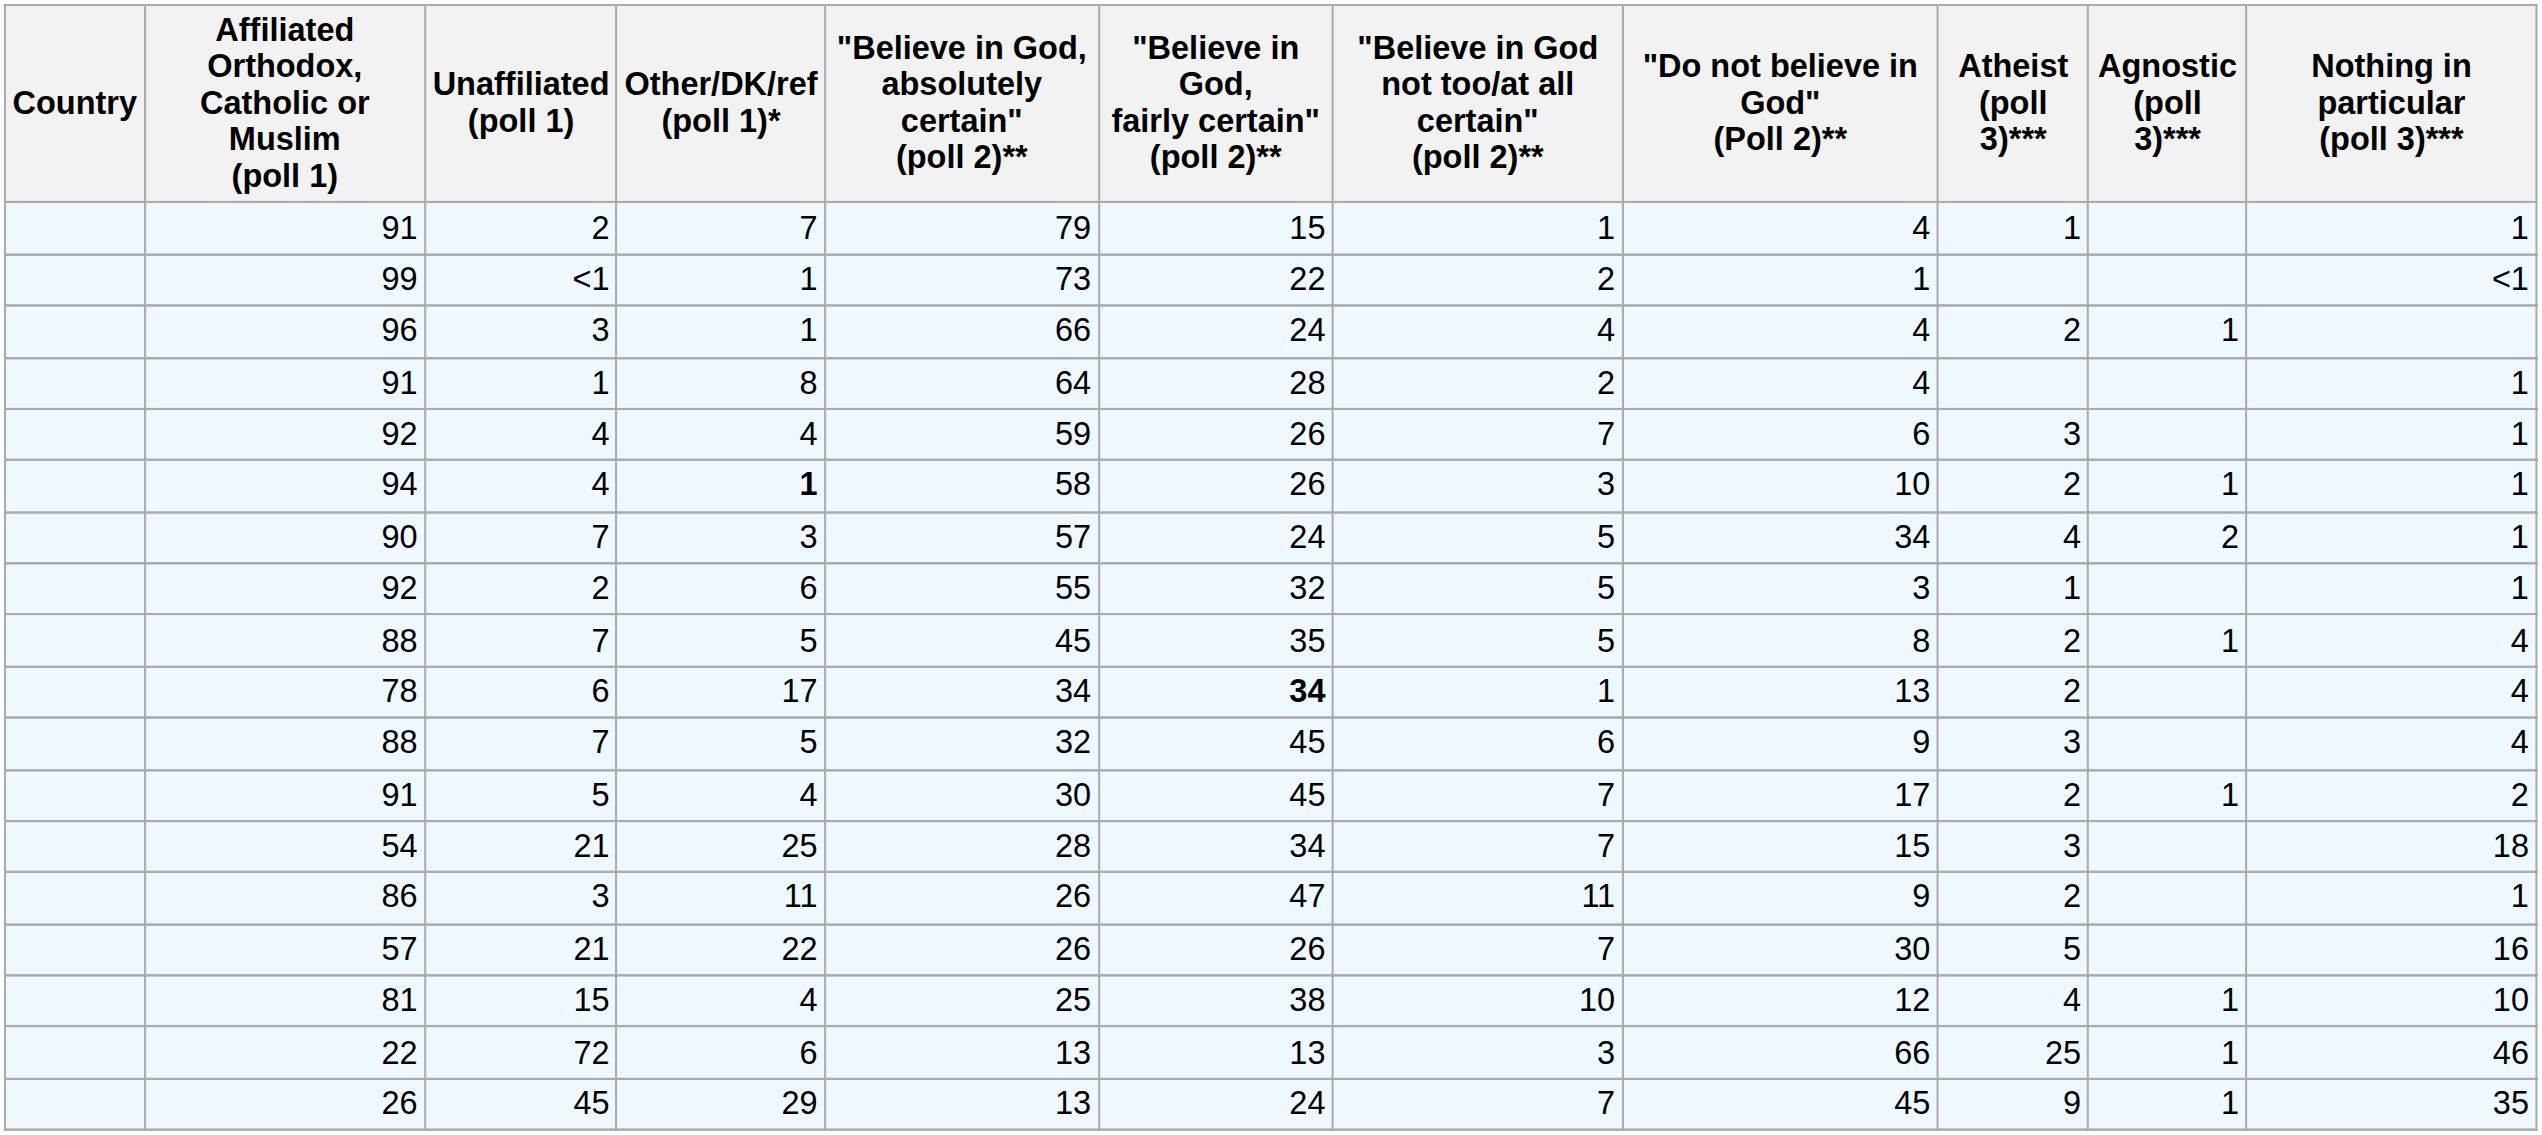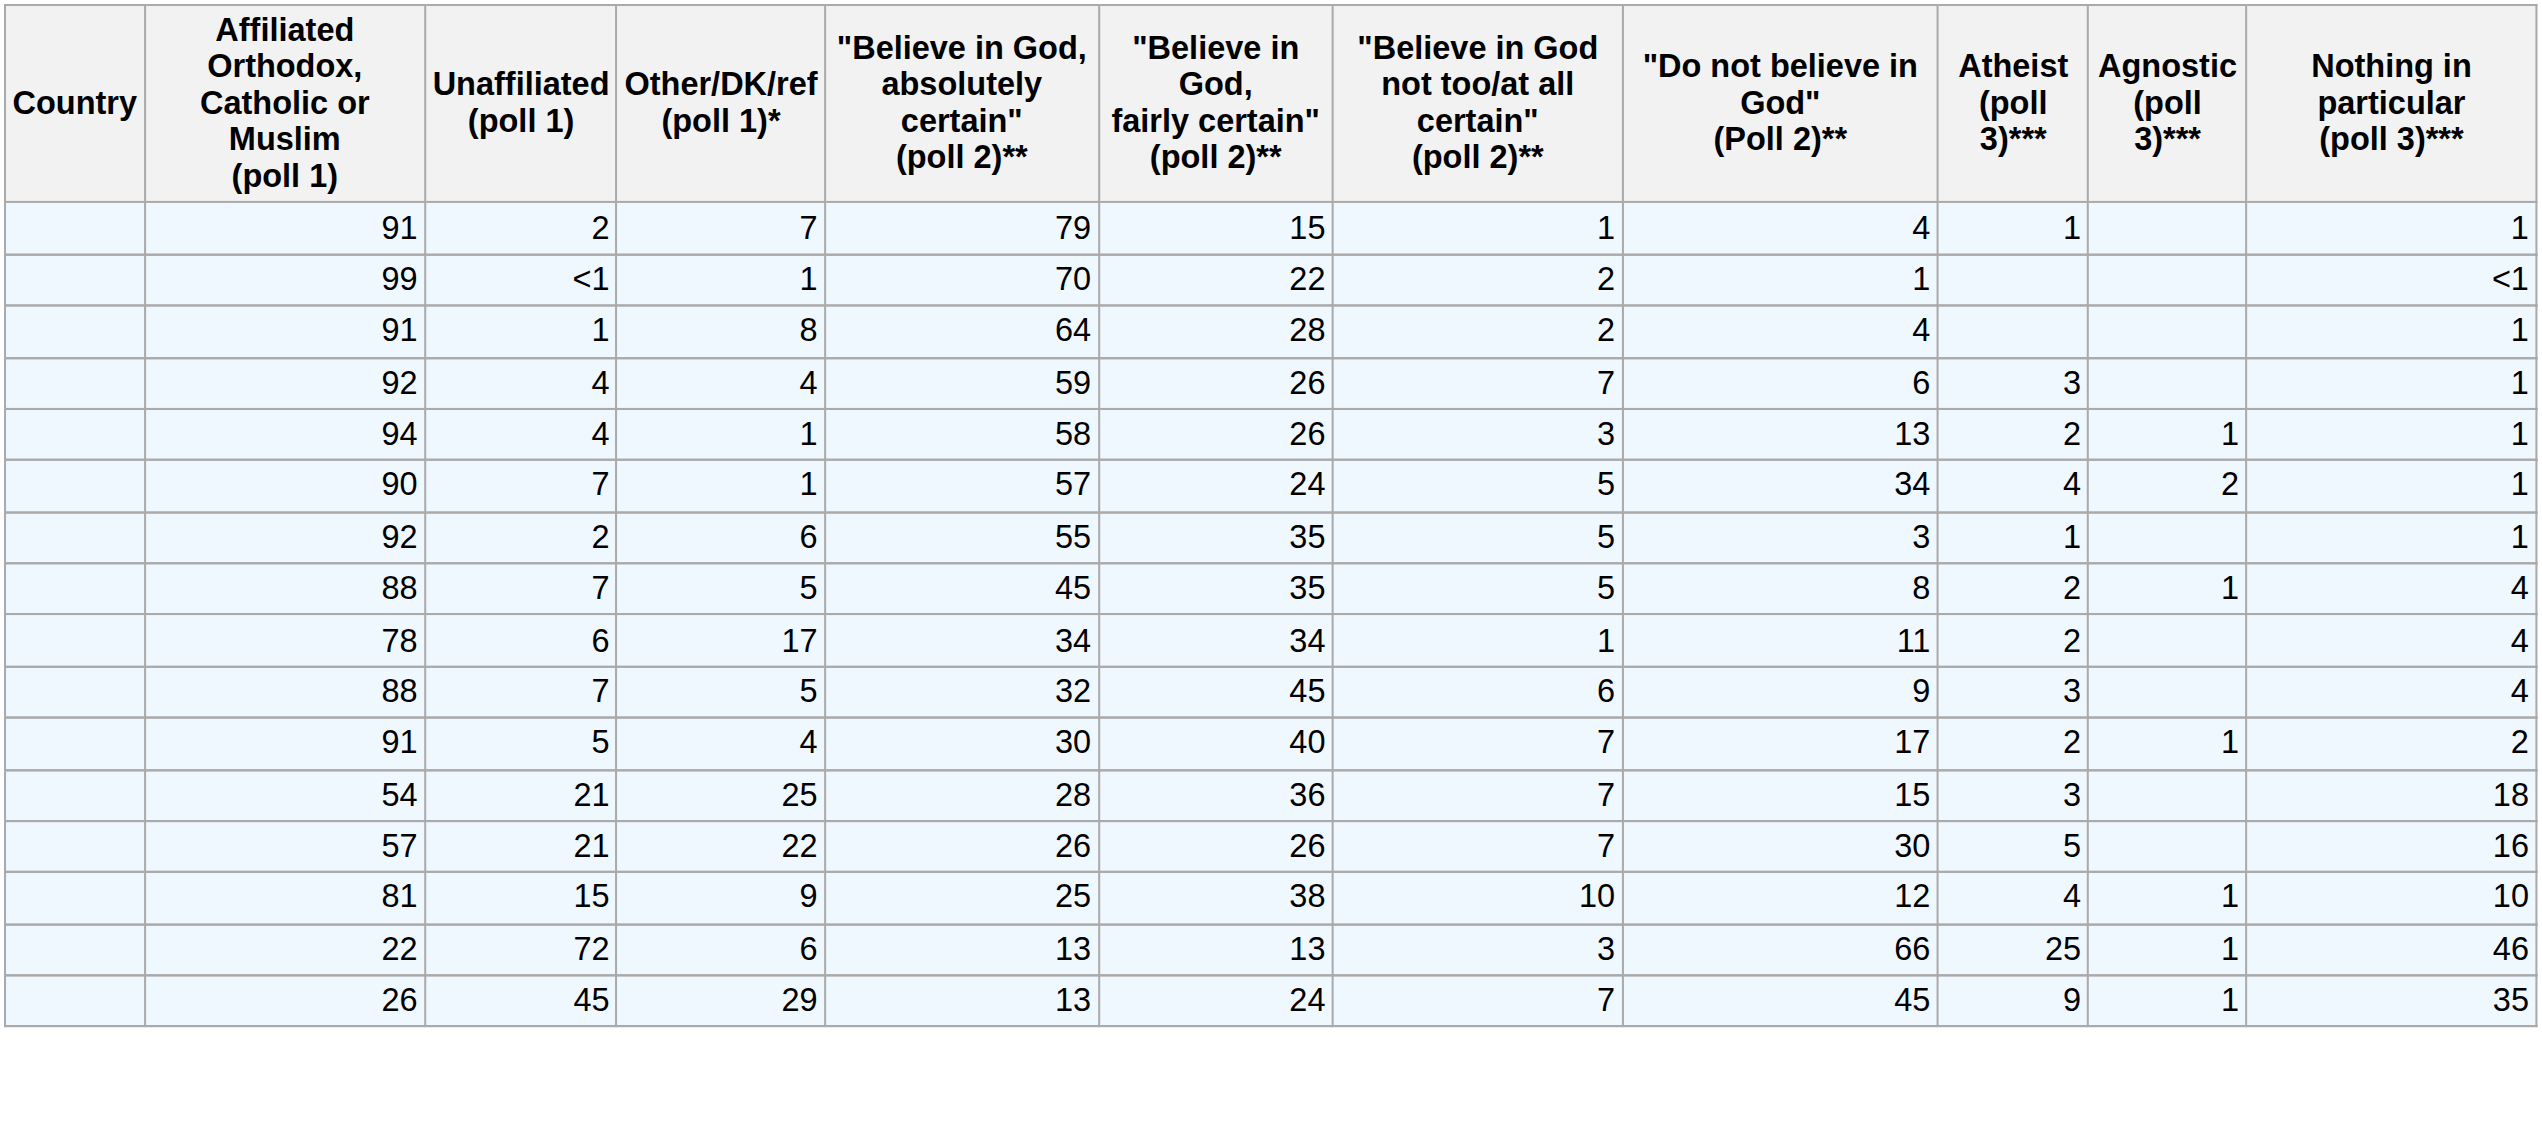99 | "Believe in God, absolutely certain" (poll 2)**: 73 -> 70
- row: 96 | 3 | 1 | 66 | 24 | 4 | 4 | 2 | 1
94 | Other/DK/ref (poll 1)*: bold -> normal
94 | "Do not believe in God" (Poll 2)**: 10 -> 13
90 | Other/DK/ref (poll 1)*: 3 -> 1
92 / 2 | "Believe in God, fairly certain" (poll 2)**: 32 -> 35
78 | "Believe in God, fairly certain" (poll 2)**: bold -> normal
78 | "Do not believe in God" (Poll 2)**: 13 -> 11
91 / 5 | "Believe in God, fairly certain" (poll 2)**: 45 -> 40
54 | "Believe in God, fairly certain" (poll 2)**: 34 -> 36
- row: 86 | 3 | 11 | 26 | 47 | 11 | 9 | 2 | 1
81 | Other/DK/ref (poll 1)*: 4 -> 9
